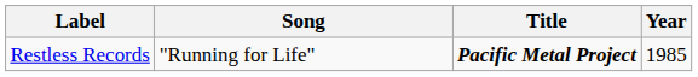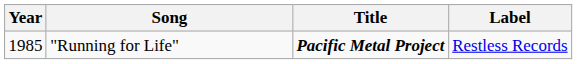columns swapped: Year <-> Label
